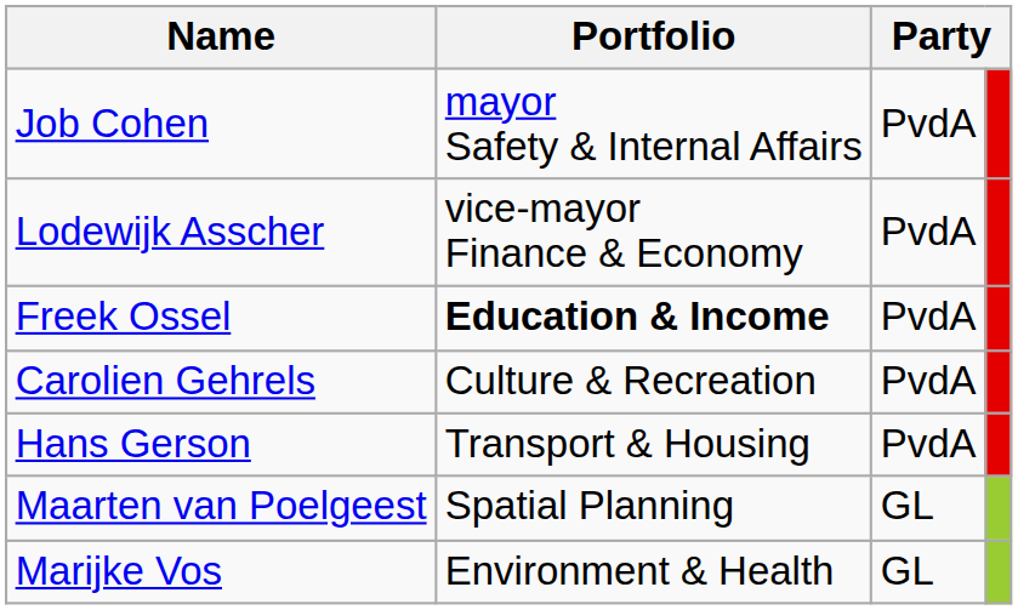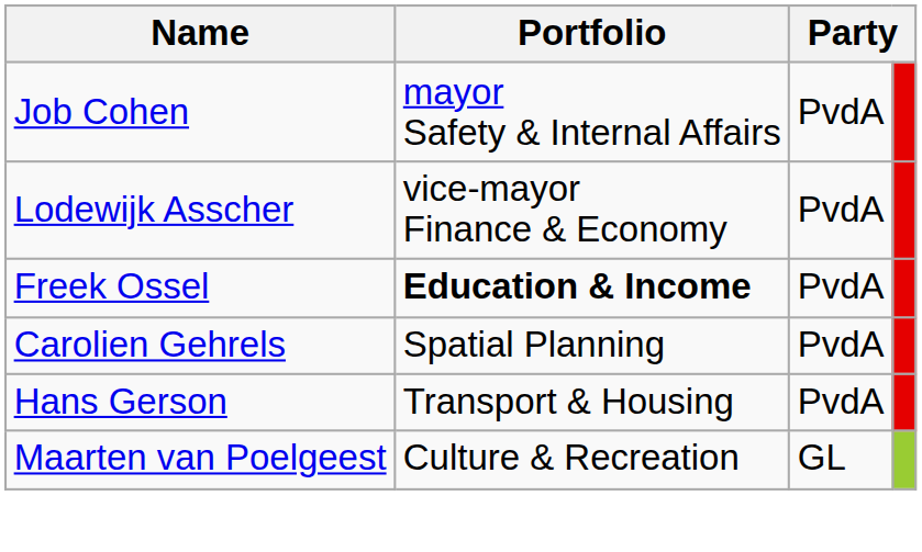Carolien Gehrels | Portfolio: Culture & Recreation -> Spatial Planning
Maarten van Poelgeest | Portfolio: Spatial Planning -> Culture & Recreation
- row: Marijke Vos | Environment & Health | GL
